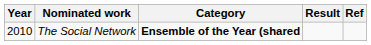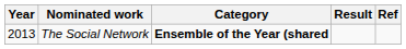The Social Network | Year: 2010 -> 2013
